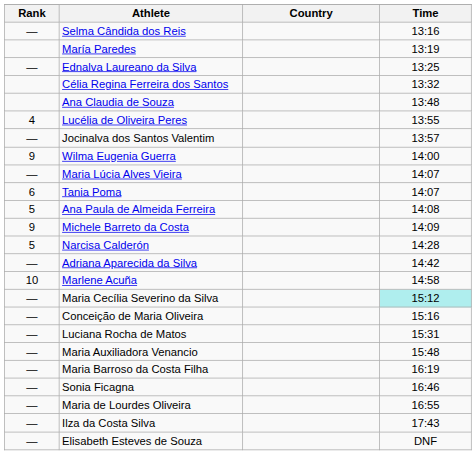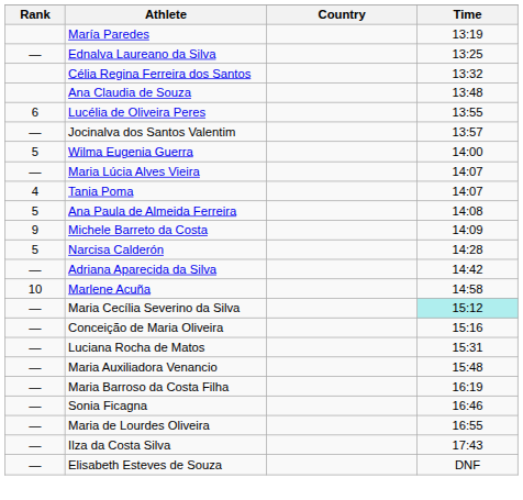- row: — | Selma Cândida dos Reis | 13:16
Lucélia de Oliveira Peres | Rank: 4 -> 6
Wilma Eugenia Guerra | Rank: 9 -> 5
Tania Poma | Rank: 6 -> 4
